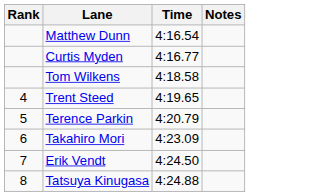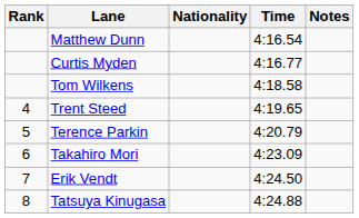+ column: Nationality
